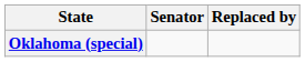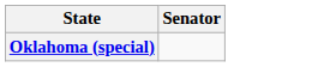- column: Replaced by
